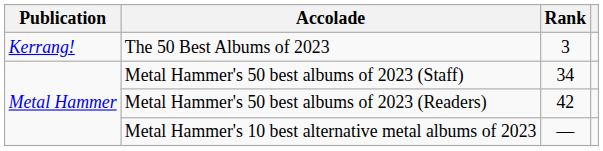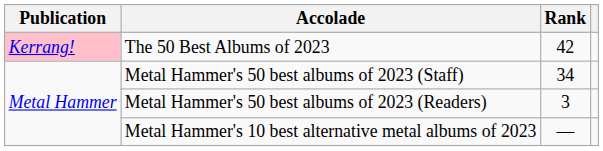The 50 Best Albums of 2023 | Publication: no background -> pink background
The 50 Best Albums of 2023 | Rank: 3 -> 42
Metal Hammer's 50 best albums of 2023 (Readers) | Rank: 42 -> 3
